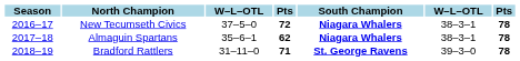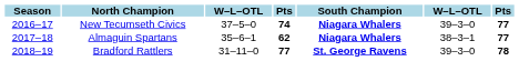New Tecumseth Civics | column 4: 72 -> 74
New Tecumseth Civics | column 6: 38–3–1 -> 39–3–0
New Tecumseth Civics | column 7: 78 -> 77
Almaguin Spartans | column 7: 78 -> 77
Bradford Rattlers | column 4: 71 -> 77
